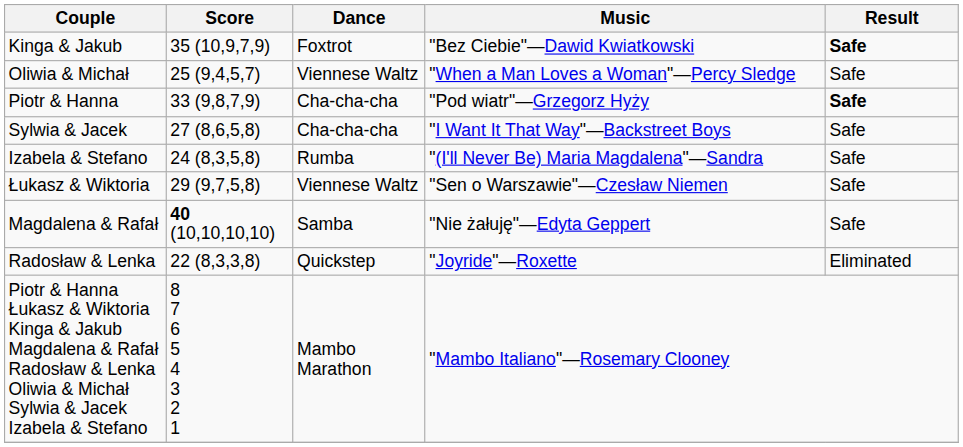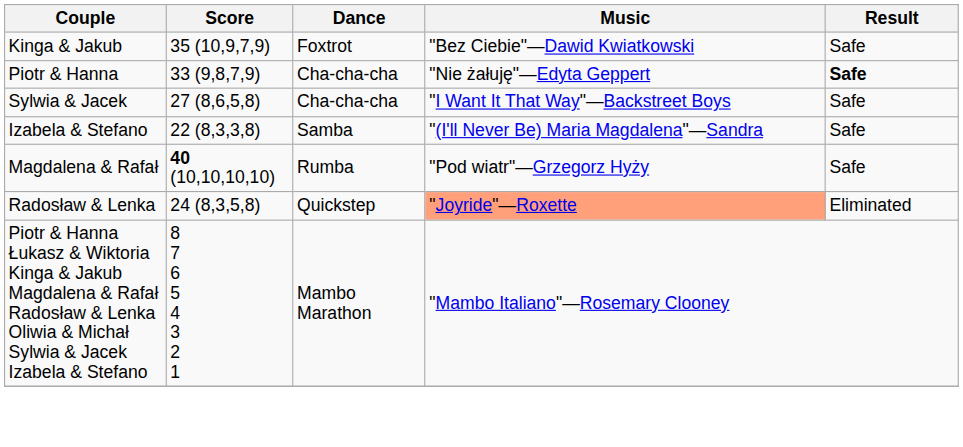Kinga & Jakub | Result: bold -> normal
- row: Oliwia & Michał | 25 (9,4,5,7) | Viennese Waltz | "When a Man Loves a Woman"—Percy Sledge | Safe
Piotr & Hanna | Music: "Pod wiatr"—Grzegorz Hyży -> "Nie żałuję"—Edyta Geppert
Izabela & Stefano | Score: 24 (8,3,5,8) -> 22 (8,3,3,8)
Izabela & Stefano | Dance: Rumba -> Samba
- row: Łukasz & Wiktoria | 29 (9,7,5,8) | Viennese Waltz | "Sen o Warszawie"—Czesław Niemen | Safe
Magdalena & Rafał | Dance: Samba -> Rumba
Magdalena & Rafał | Music: "Nie żałuję"—Edyta Geppert -> "Pod wiatr"—Grzegorz Hyży
Radosław & Lenka | Score: 22 (8,3,3,8) -> 24 (8,3,5,8)
Radosław & Lenka | Music: no background -> lightsalmon background
